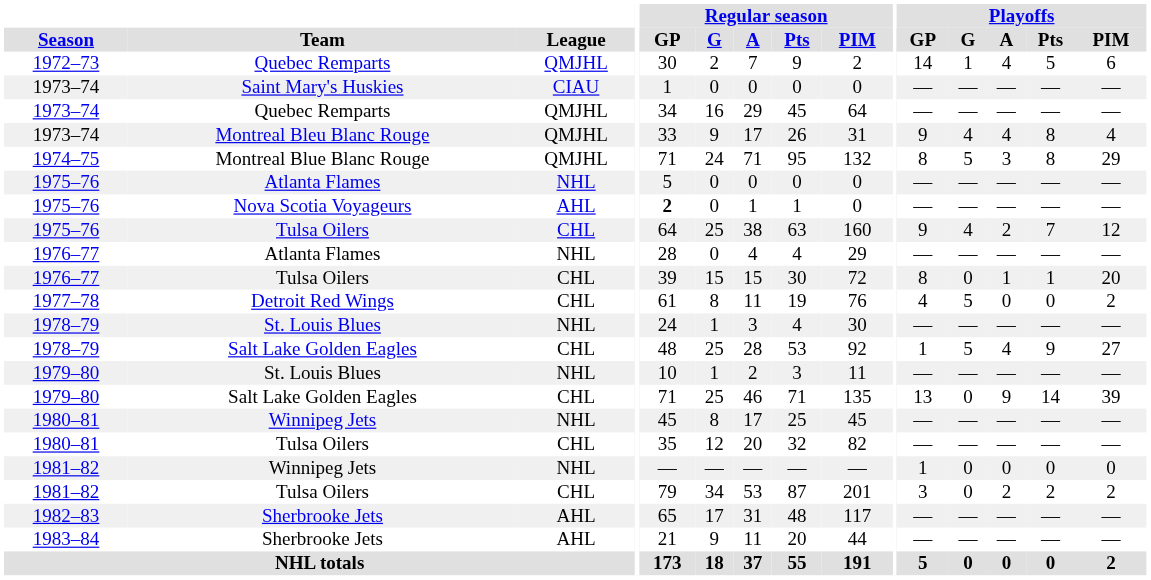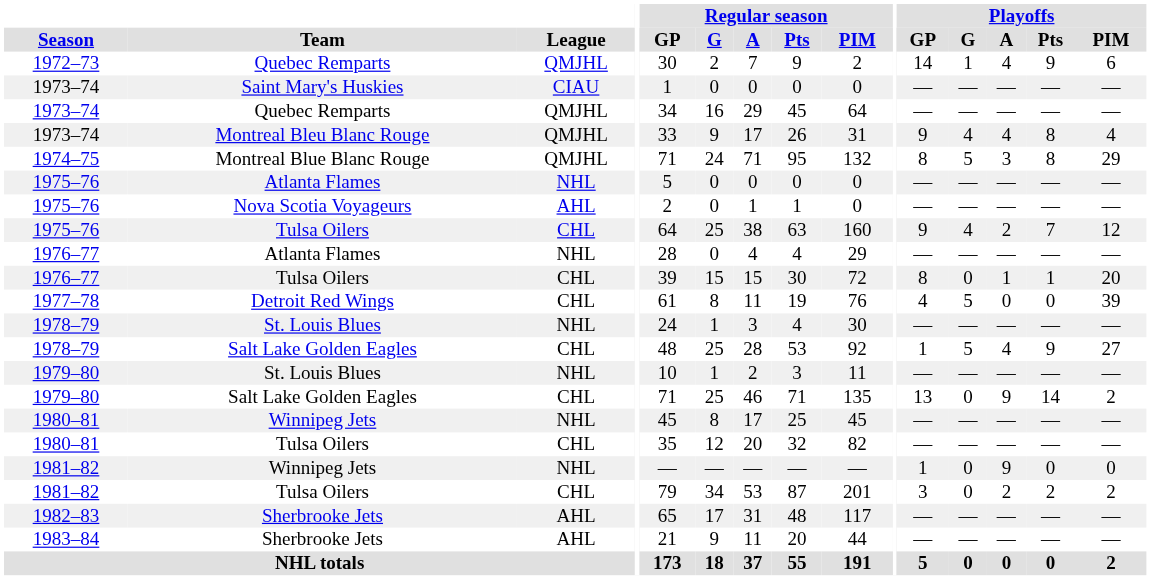1972–73 | Playoffs / Pts: 5 -> 9
1975–76 / Nova Scotia Voyageurs | Regular season / GP: bold -> normal
1977–78 | Playoffs / PIM: 2 -> 39
1979–80 / Salt Lake Golden Eagles | Playoffs / PIM: 39 -> 2
1981–82 / Winnipeg Jets | Playoffs / A: 0 -> 9
